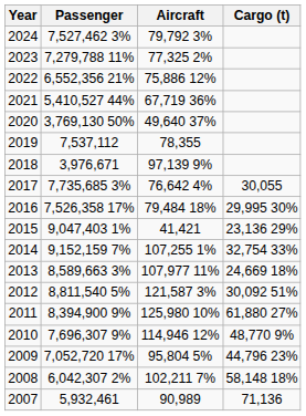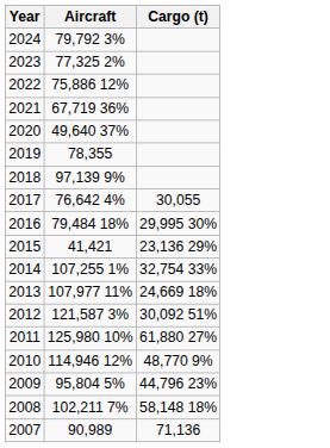- column: Passenger | 7,527,462 3% | 7,279,788 11% | 6,552,356 21% | 5,410,527 44% | 3,769,130 50% | 7,537,112 | 3,976,671 | 7,735,685 3% | 7,526,358 17% | 9,047,403 1% | 9,152,159 7% | 8,589,663 3% | 8,811,540 5% | 8,394,900 9% | 7,696,307 9% | 7,052,720 17% | 6,042,307 2% | 5,932,461
